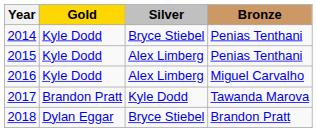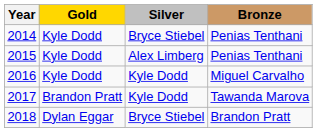2016 | Silver: Alex Limberg -> Kyle Dodd
